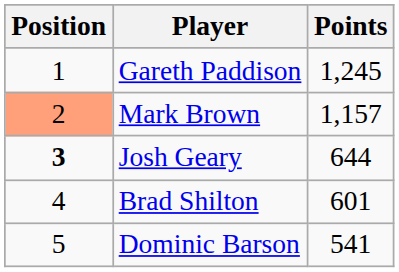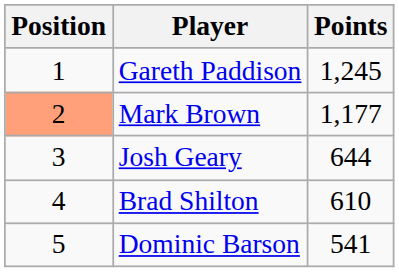Mark Brown | Points: 1,157 -> 1,177
Josh Geary | Position: bold -> normal
Brad Shilton | Points: 601 -> 610
